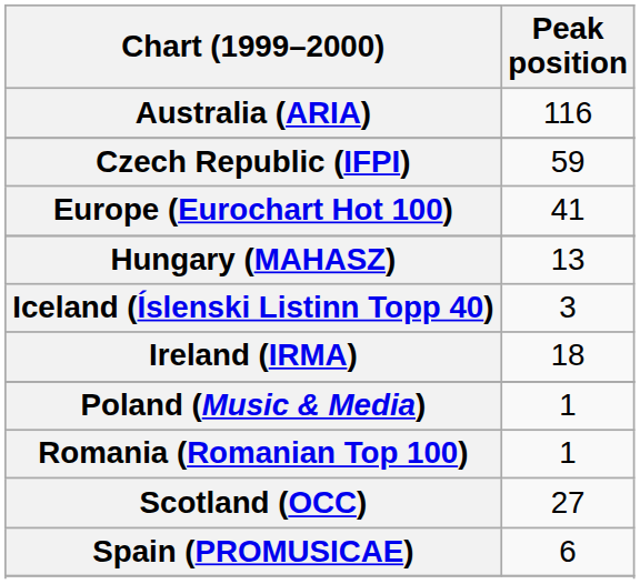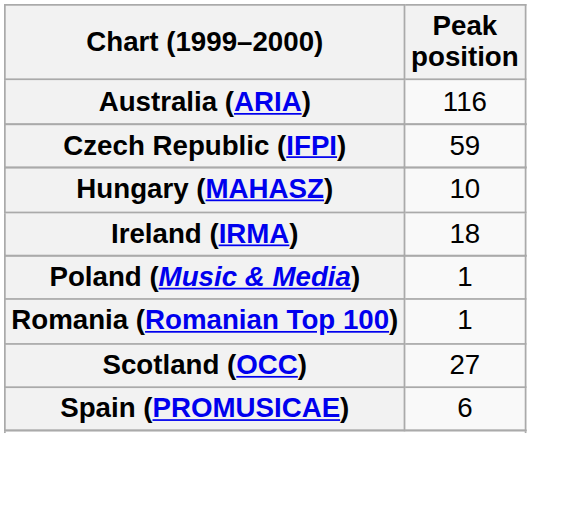- row: Europe (Eurochart Hot 100) | 41
Hungary (MAHASZ) | Peak position: 13 -> 10
- row: Iceland (Íslenski Listinn Topp 40) | 3
